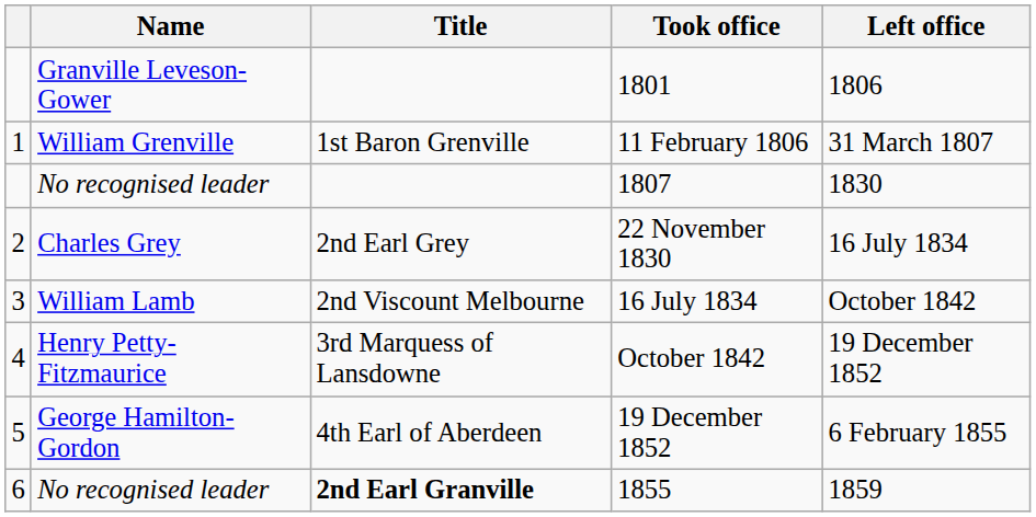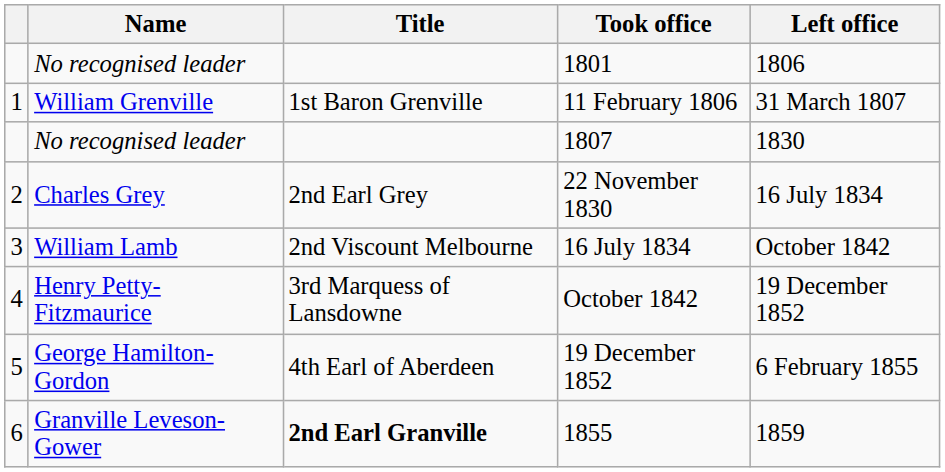1801 | Name: Granville Leveson-Gower -> No recognised leader
1855 | Name: No recognised leader -> Granville Leveson-Gower
